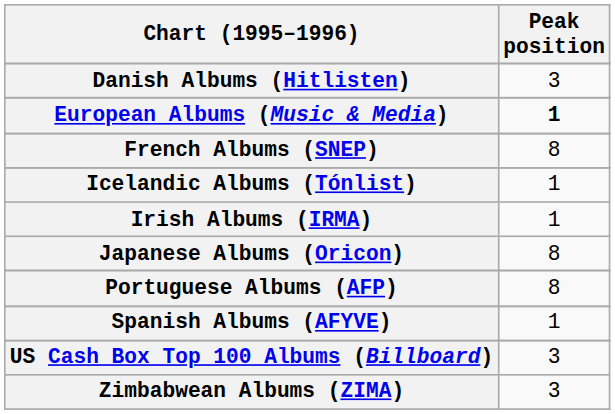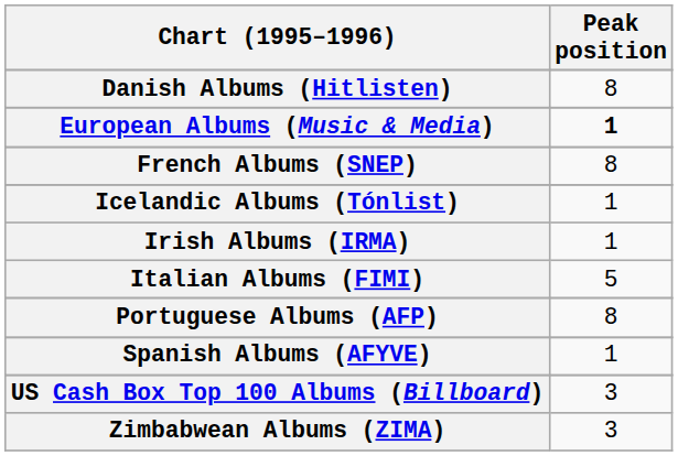Danish Albums (Hitlisten) | Peak position: 3 -> 8
+ row: Italian Albums (FIMI) | 5
- row: Japanese Albums (Oricon) | 8
